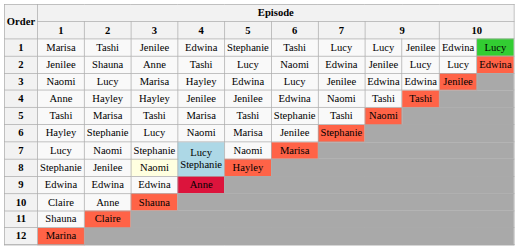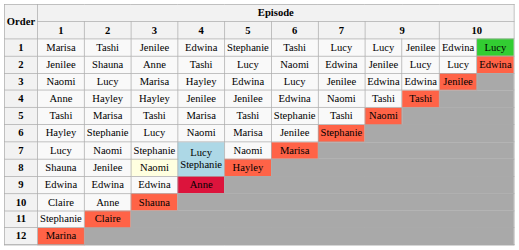8 | Episode / 1: Stephanie -> Shauna
11 | Episode / 1: Shauna -> Stephanie
